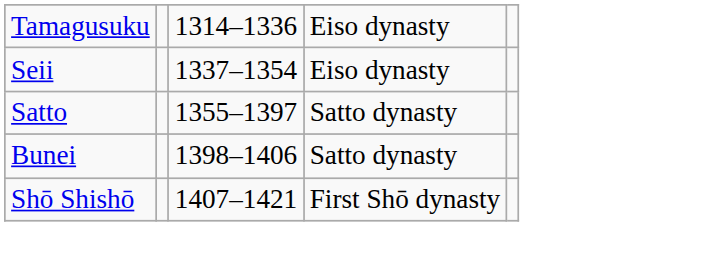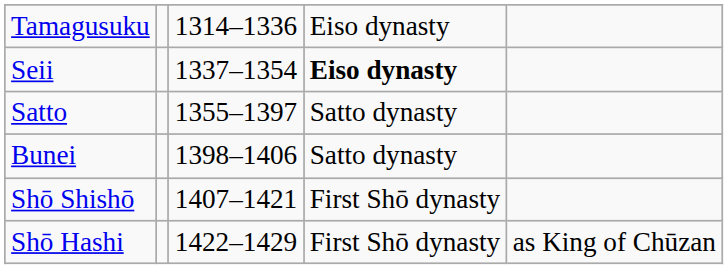Seii | column 4: normal -> bold
+ row: Shō Hashi | 1422–1429 | First Shō dynasty | as King of Chūzan
